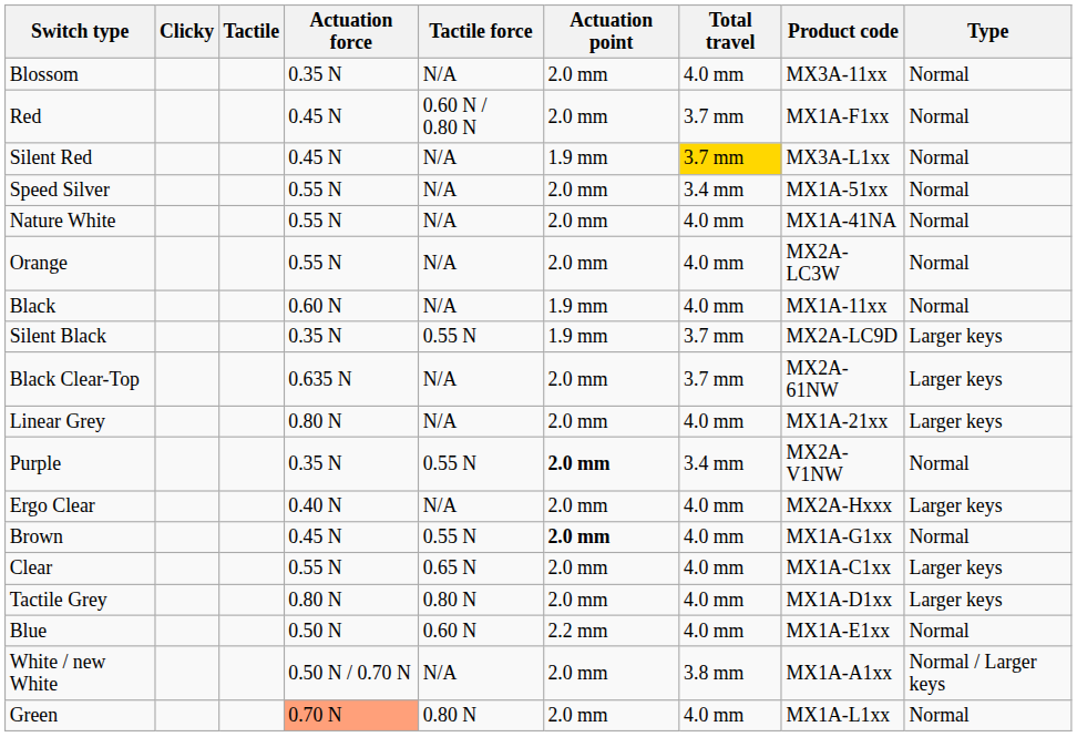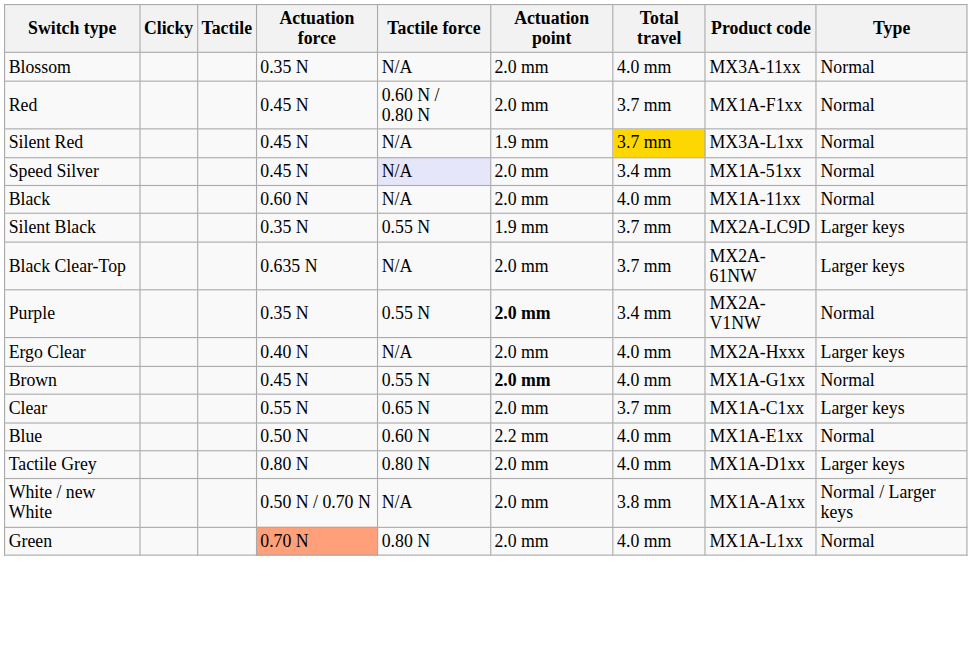Speed Silver | Actuation force: 0.55 N -> 0.45 N
Speed Silver | Tactile force: no background -> lavender background
- row: Nature White | 0.55 N | N/A | 2.0 mm | 4.0 mm | MX1A-41NA | Normal
- row: Orange | 0.55 N | N/A | 2.0 mm | 4.0 mm | MX2A-LC3W | Normal
Black | Actuation point: 1.9 mm -> 2.0 mm
- row: Linear Grey | 0.80 N | N/A | 2.0 mm | 4.0 mm | MX1A-21xx | Larger keys
Clear | Total travel: 4.0 mm -> 3.7 mm
rows swapped: Tactile Grey <-> Blue
